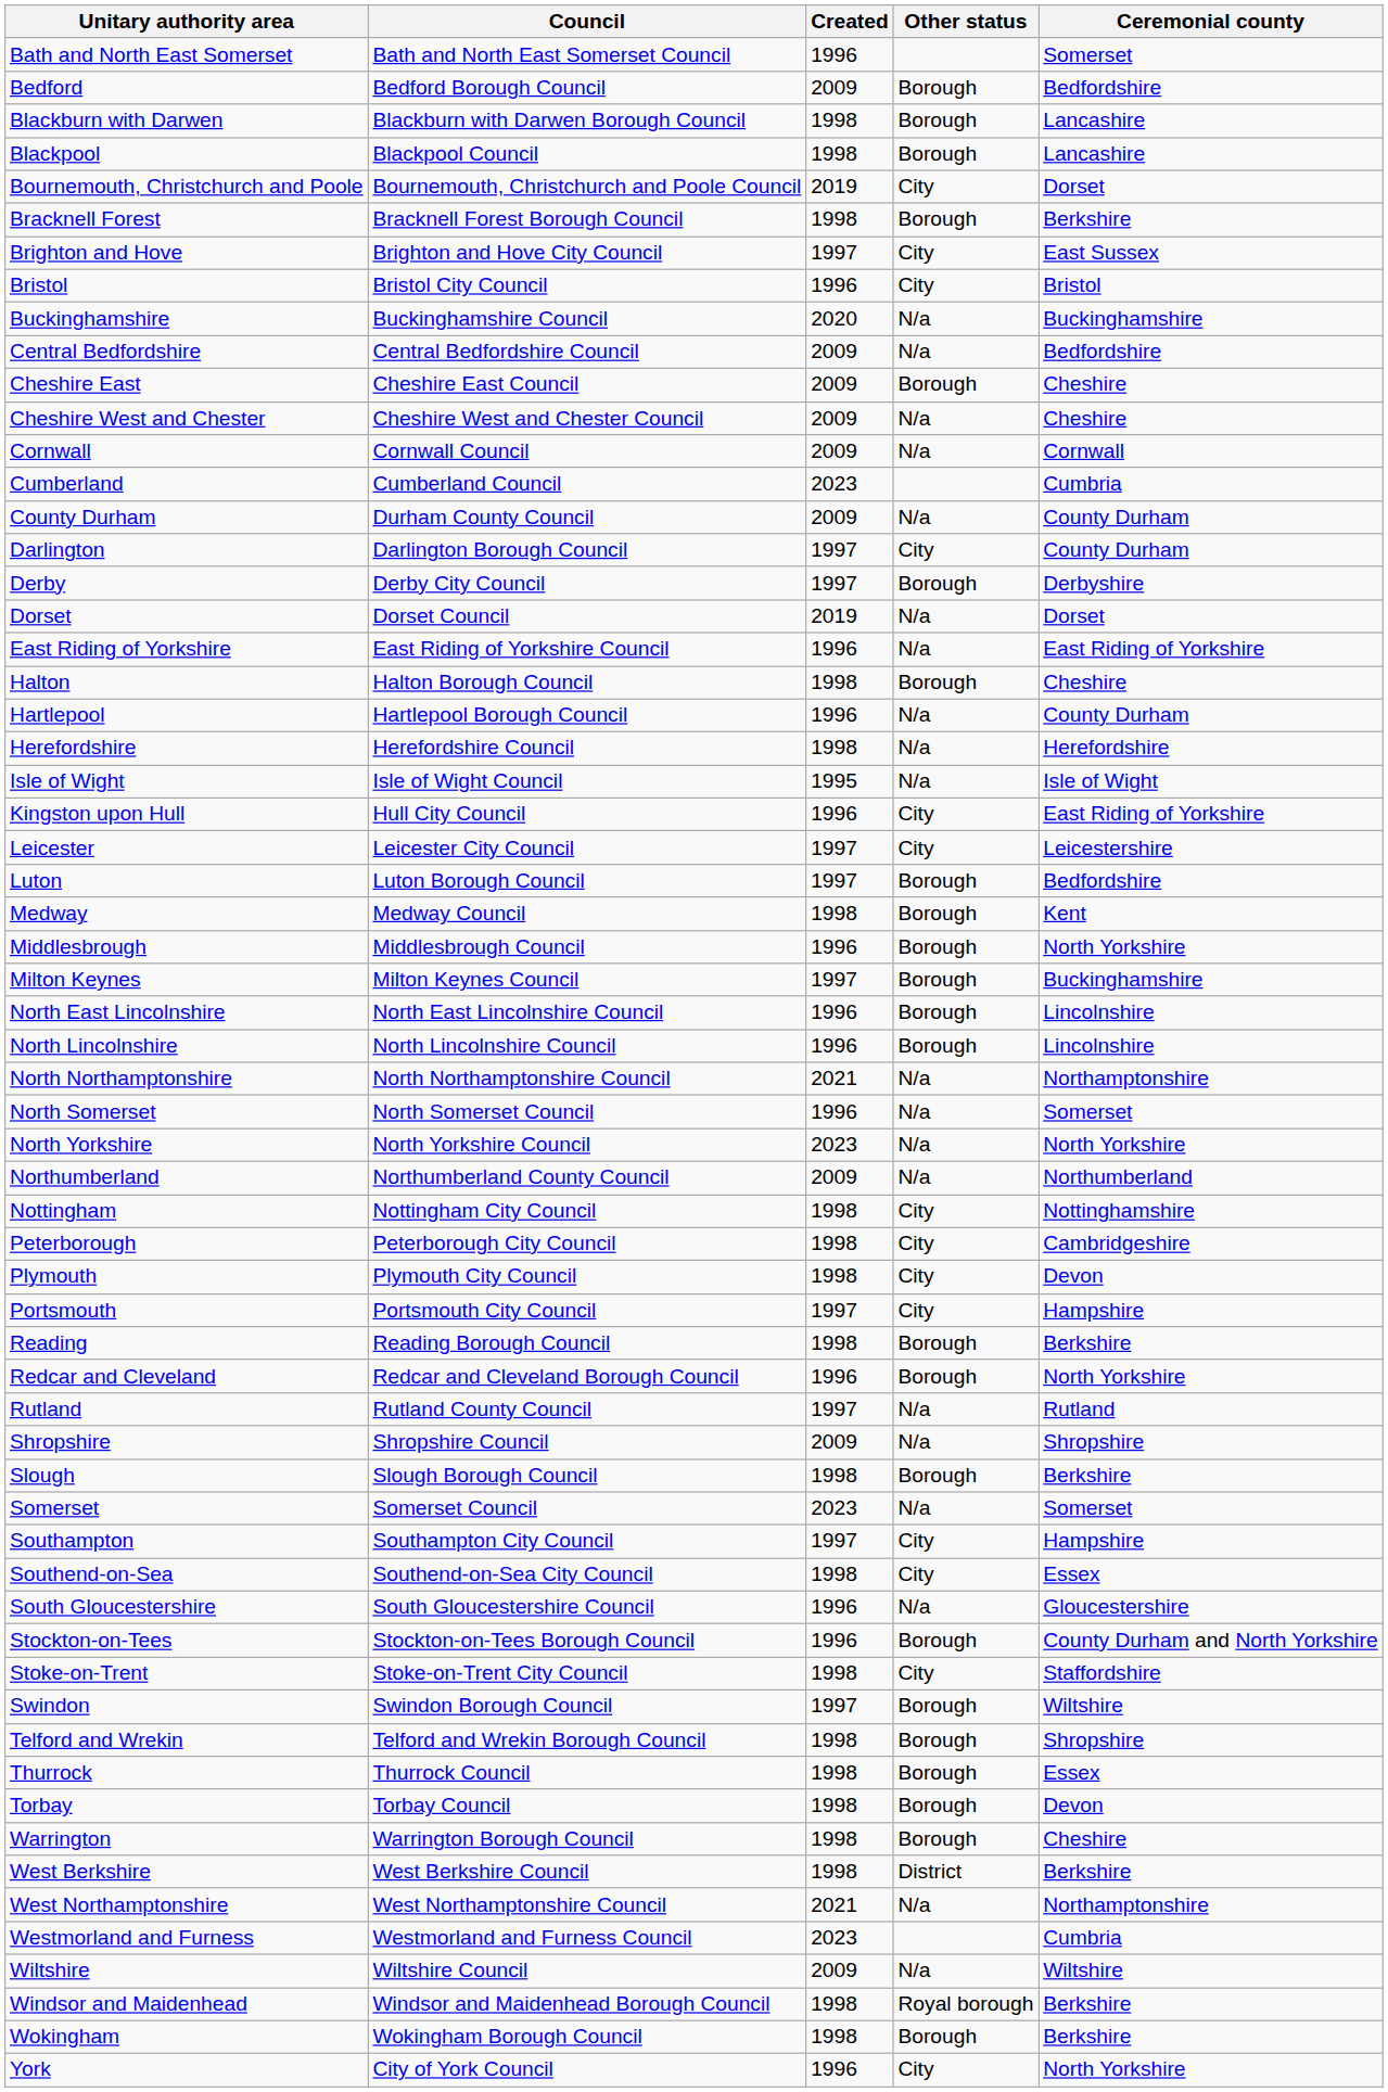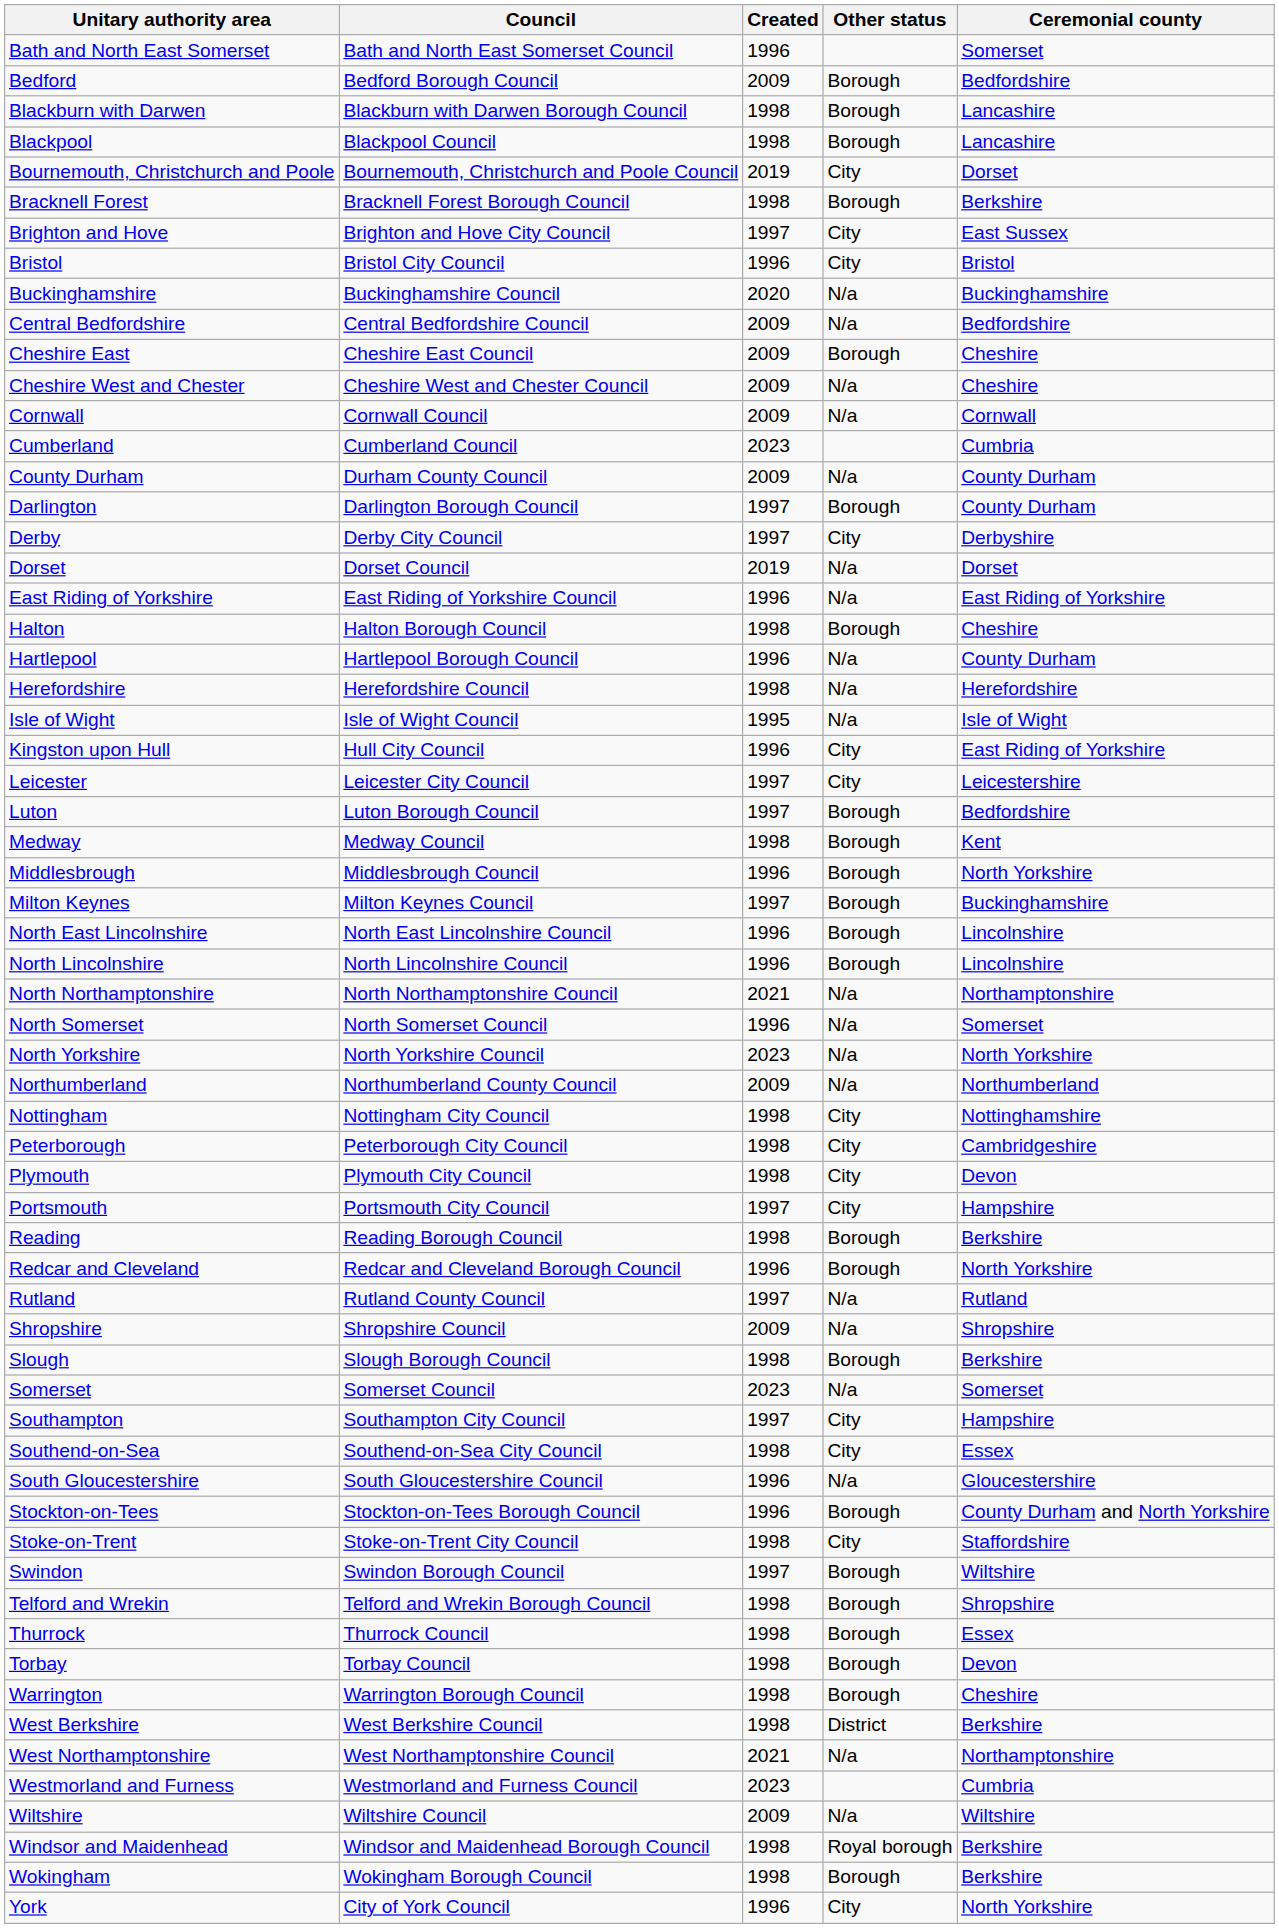Darlington | Other status: City -> Borough
Derby | Other status: Borough -> City
